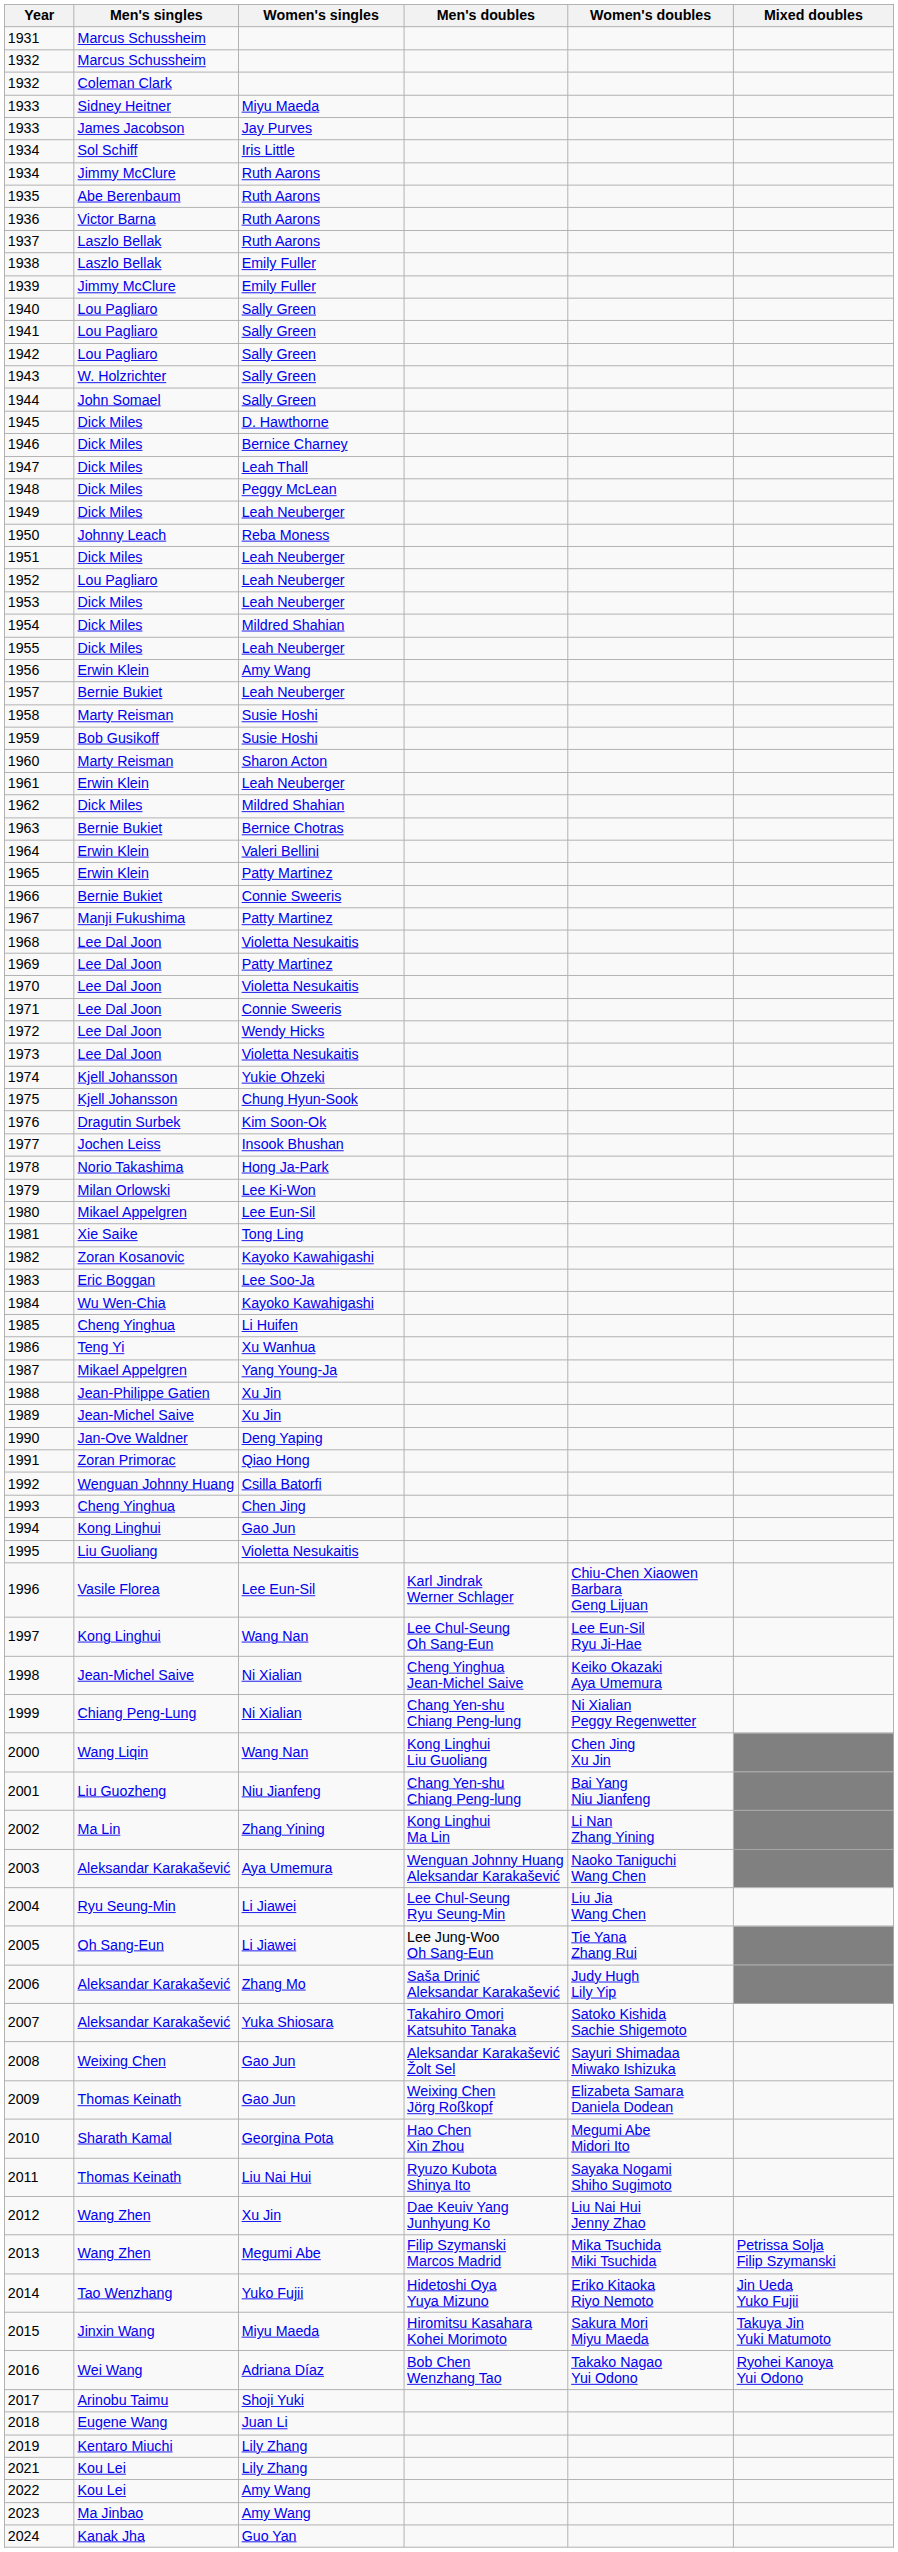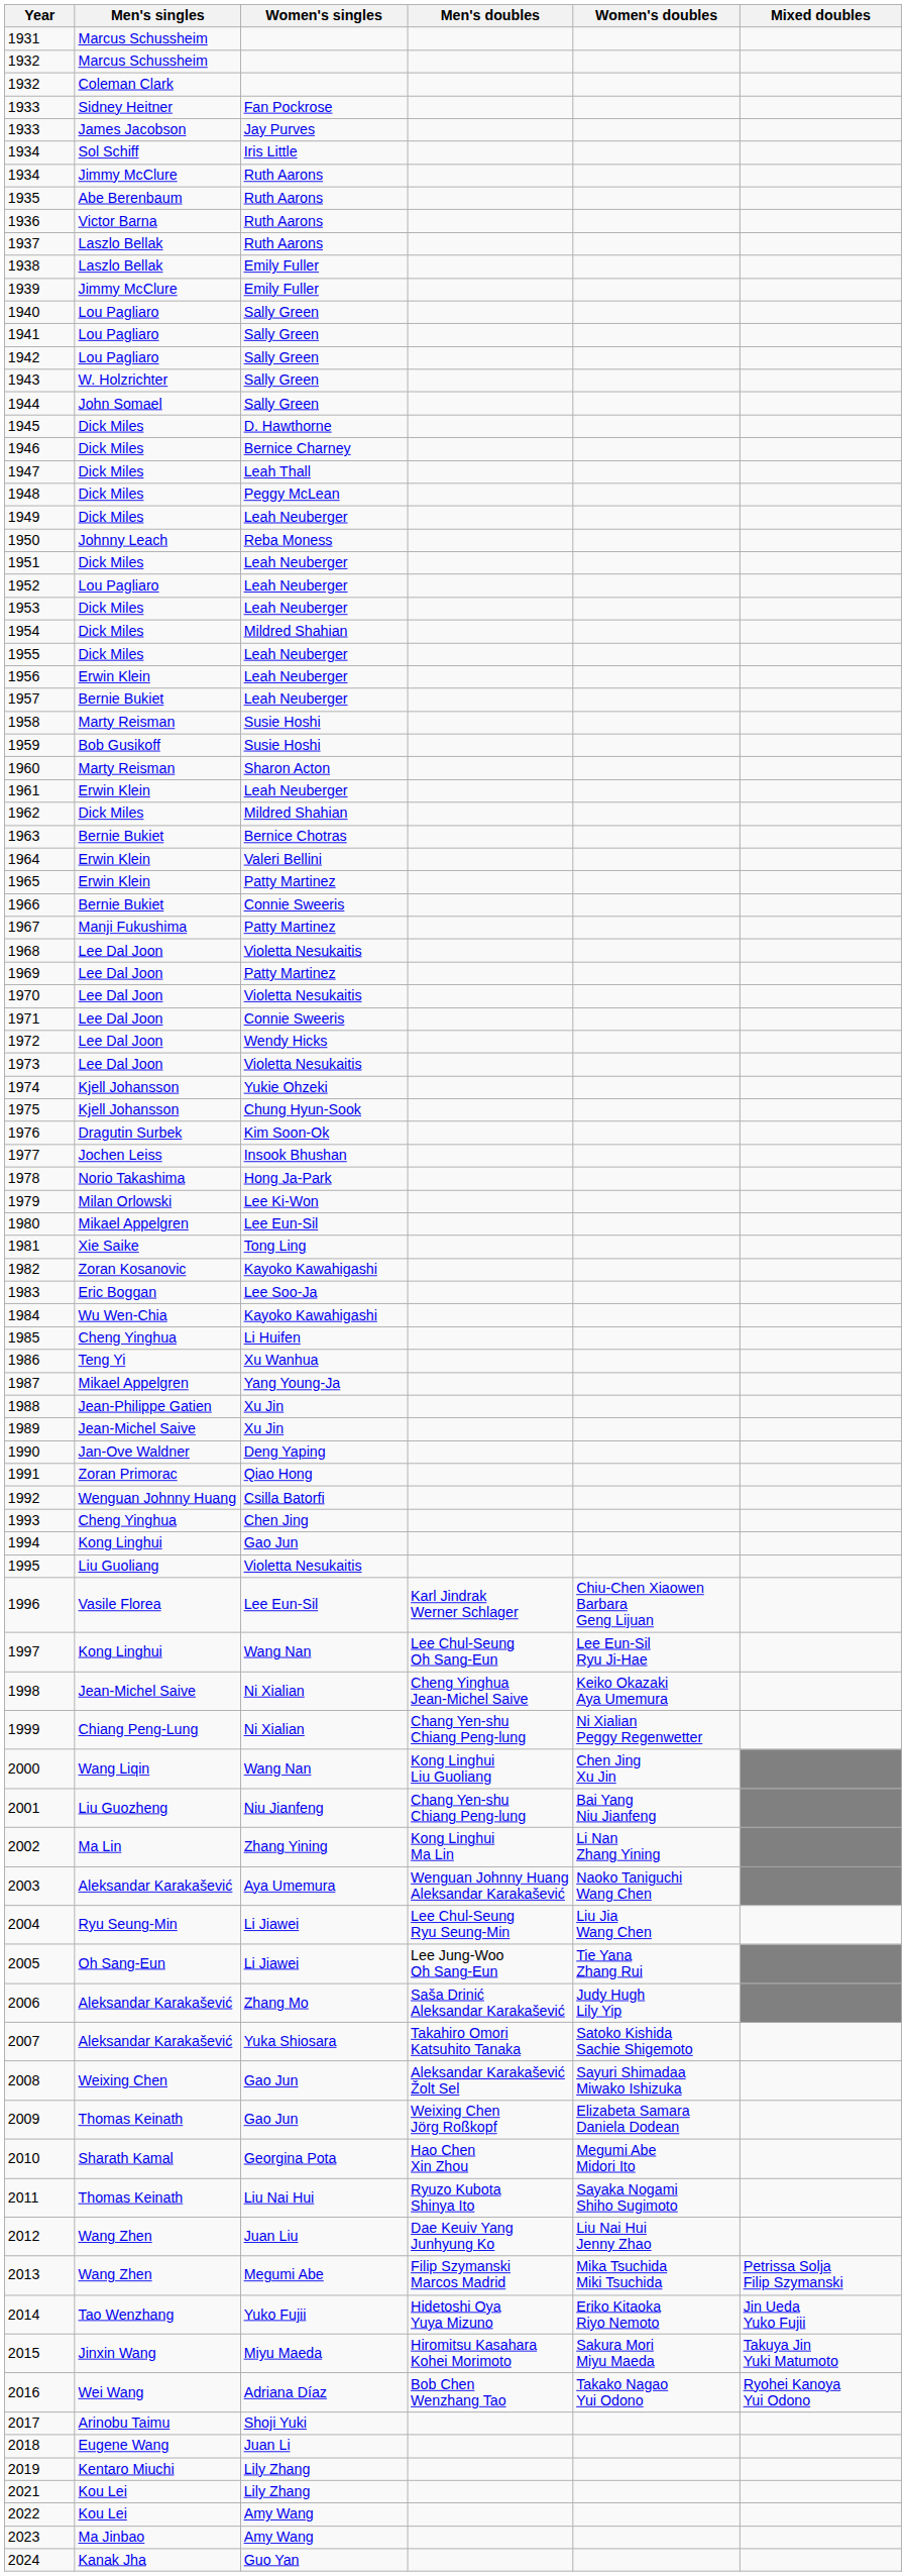1933 / Sidney Heitner | Women's singles: Miyu Maeda -> Fan Pockrose
1956 | Women's singles: Amy Wang -> Leah Neuberger
2012 | Women's singles: Xu Jin -> Juan Liu
